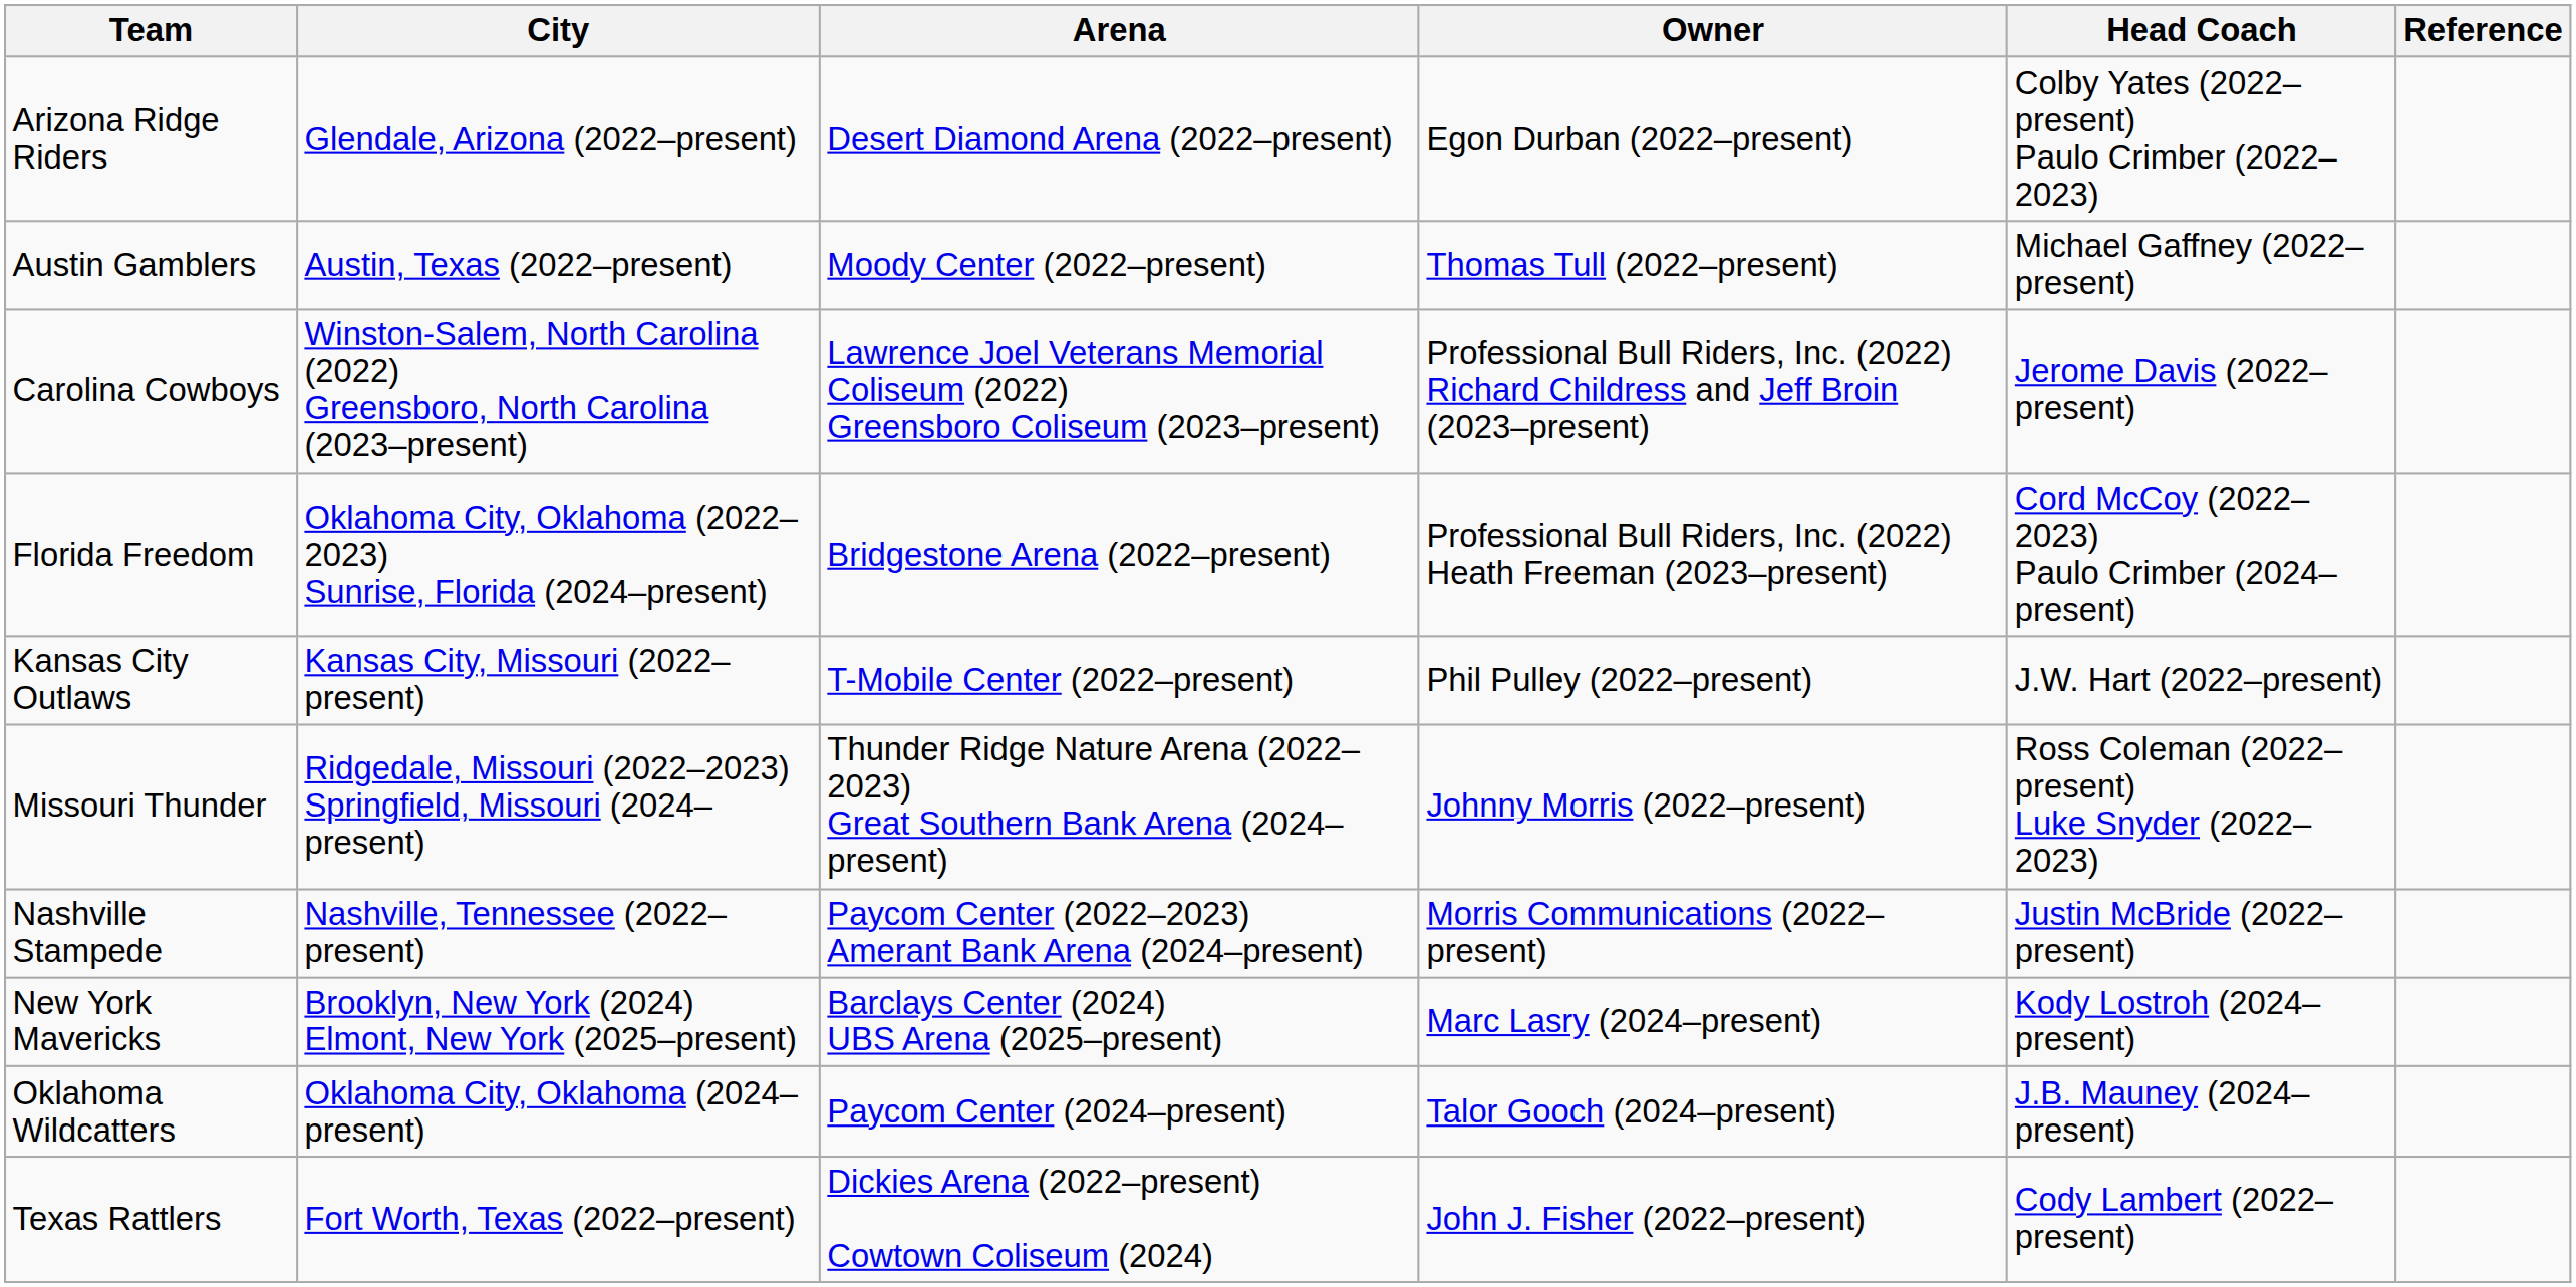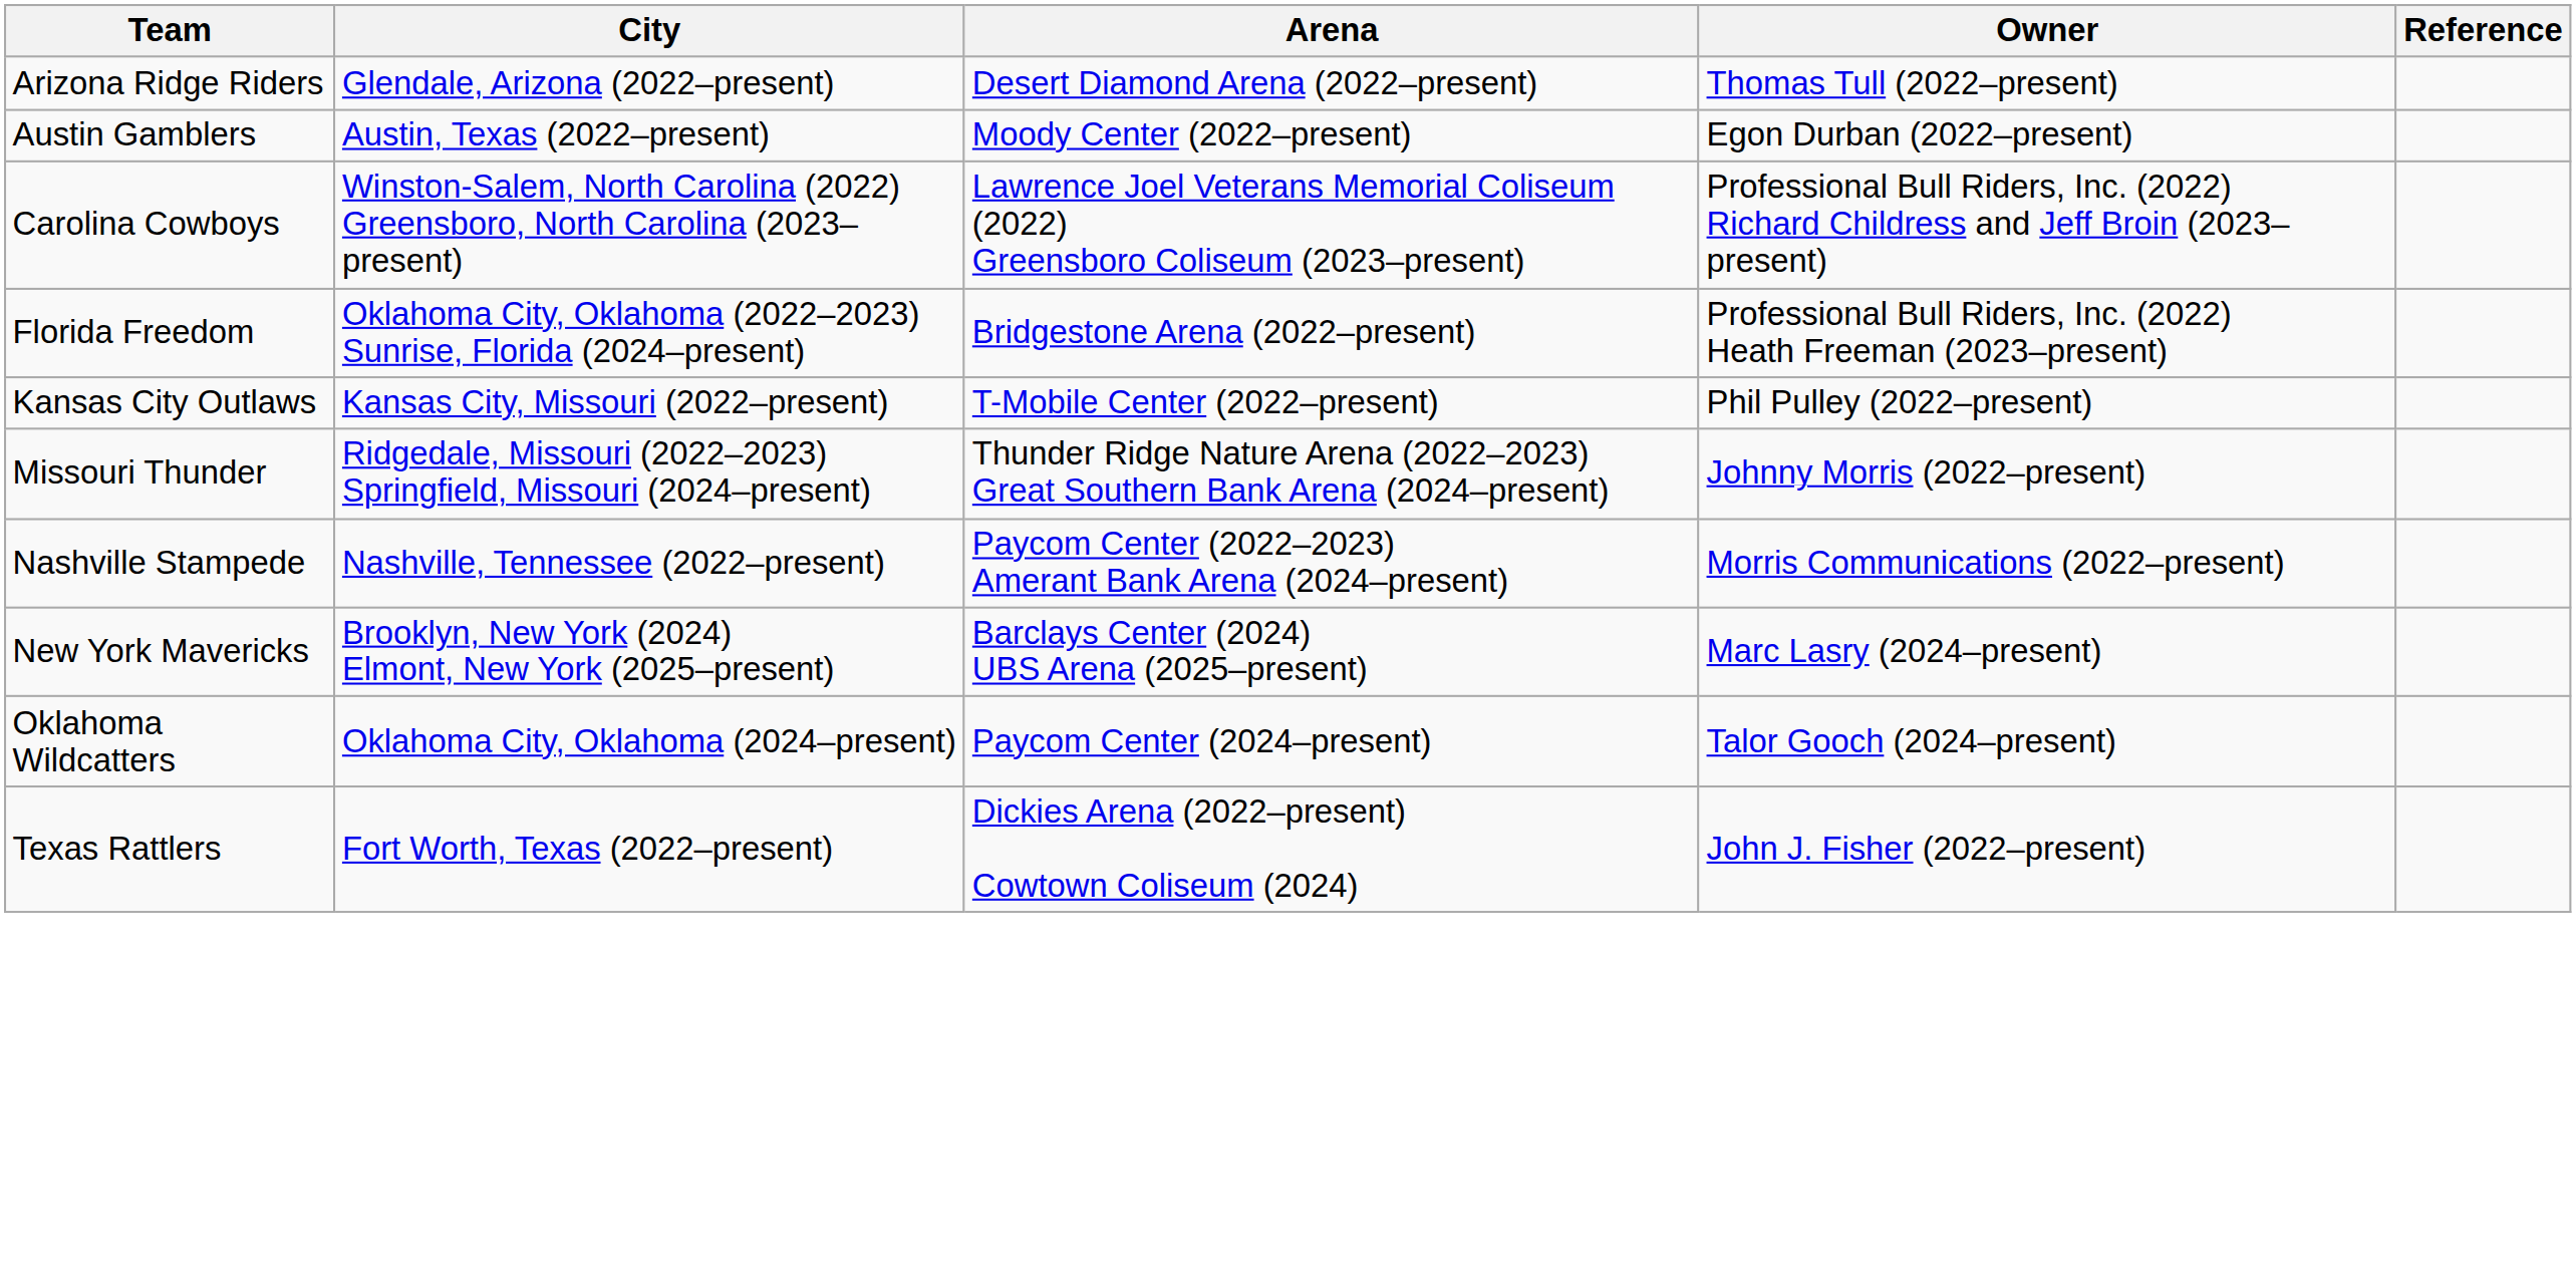- column: Head Coach | Colby Yates (2022–present) Paulo Crimber (2022–2023) | Michael Gaffney (2022–present) | Jerome Davis (2022–present) | Cord McCoy (2022–2023) Paulo Crimber (2024–present) | J.W. Hart (2022–present) | Ross Coleman (2022–present) Luke Snyder (2022–2023) | Justin McBride (2022–present) | Kody Lostroh (2024–present) | J.B. Mauney (2024–present) | Cody Lambert (2022–present)
Arizona Ridge Riders | Owner: Egon Durban (2022–present) -> Thomas Tull (2022–present)
Austin Gamblers | Owner: Thomas Tull (2022–present) -> Egon Durban (2022–present)
